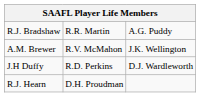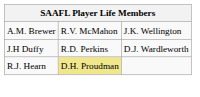- row: R.J. Bradshaw | R.R. Martin | A.G. Puddy
R.J. Hearn | column 2: no background -> khaki background
